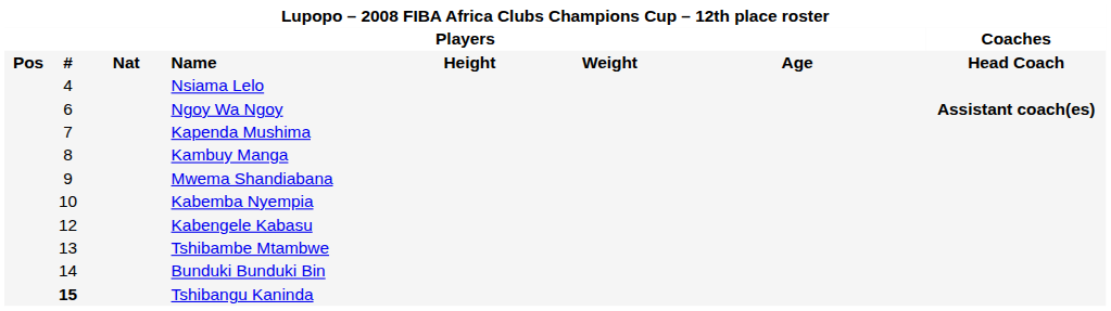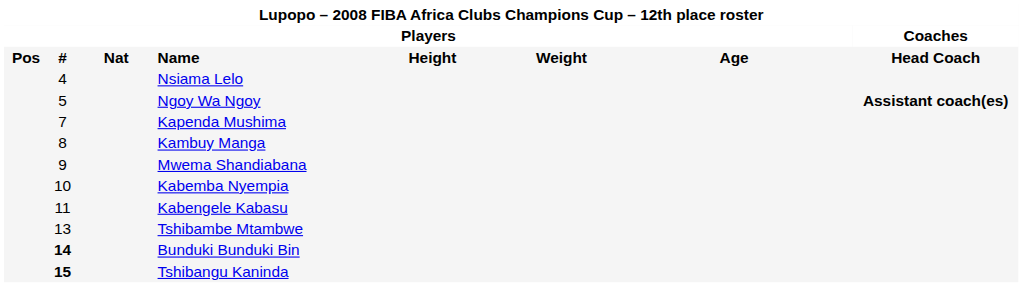Ngoy Wa Ngoy | column 2: 6 -> 5
Kabengele Kabasu | column 2: 12 -> 11
Bunduki Bunduki Bin | column 2: normal -> bold
